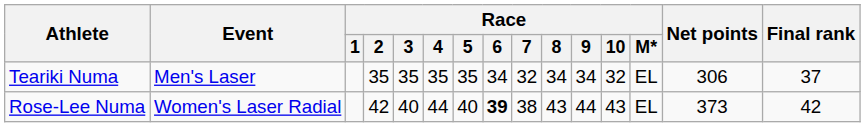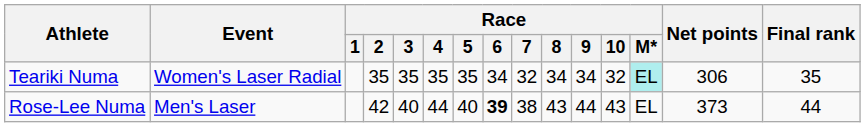Teariki Numa | Event: Men's Laser -> Women's Laser Radial
Teariki Numa | Race / M*: no background -> paleturquoise background
Teariki Numa | Final rank: 37 -> 35
Rose-Lee Numa | Event: Women's Laser Radial -> Men's Laser
Rose-Lee Numa | Final rank: 42 -> 44
